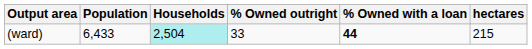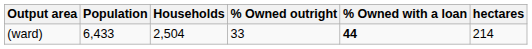(ward) | Households: paleturquoise background -> no background
(ward) | hectares: 215 -> 214
